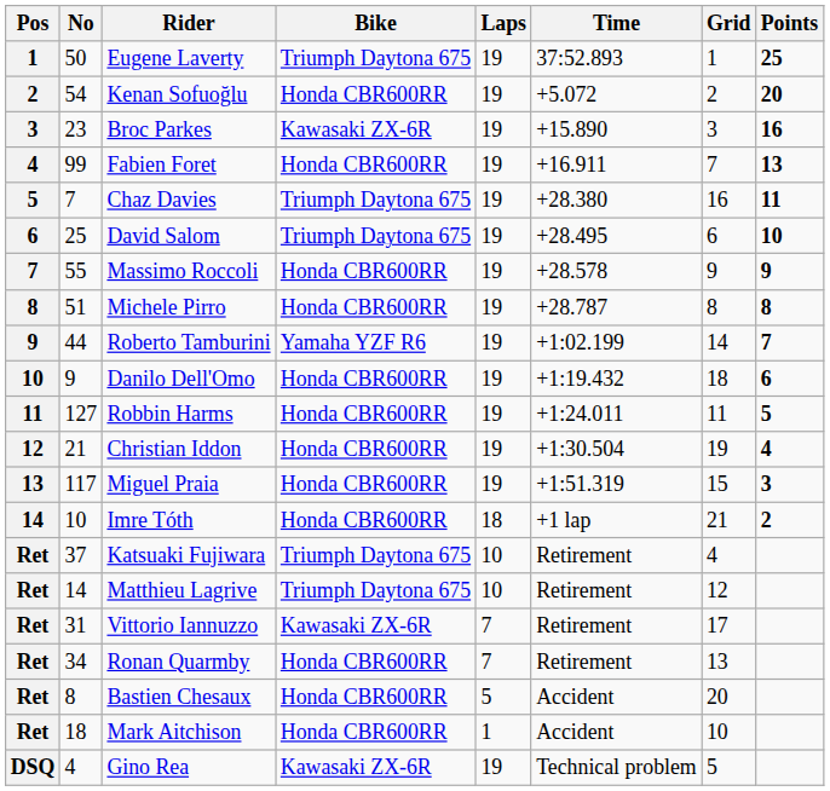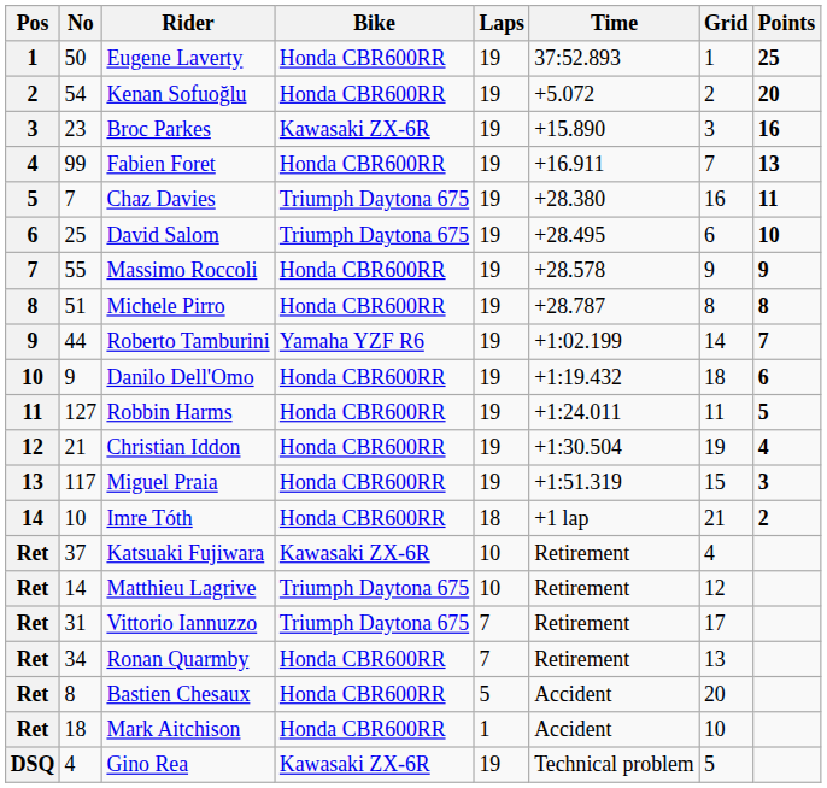Eugene Laverty | Bike: Triumph Daytona 675 -> Honda CBR600RR
Katsuaki Fujiwara | Bike: Triumph Daytona 675 -> Kawasaki ZX-6R
Vittorio Iannuzzo | Bike: Kawasaki ZX-6R -> Triumph Daytona 675
